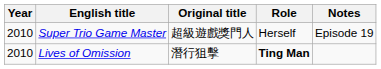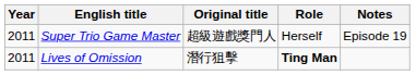Super Trio Game Master | Year: 2010 -> 2011
Lives of Omission | Year: 2010 -> 2011
